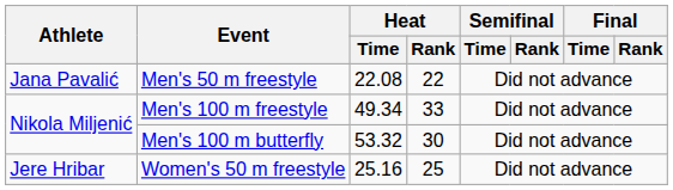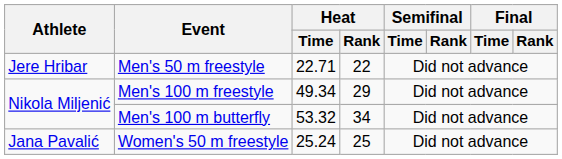Men's 50 m freestyle | Athlete: Jana Pavalić -> Jere Hribar
Men's 50 m freestyle | Heat / Time: 22.08 -> 22.71
Men's 100 m freestyle | Heat / Rank: 33 -> 29
Men's 100 m butterfly | Heat / Rank: 30 -> 34
Women's 50 m freestyle | Athlete: Jere Hribar -> Jana Pavalić
Women's 50 m freestyle | Heat / Time: 25.16 -> 25.24
